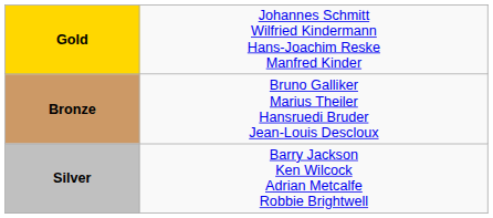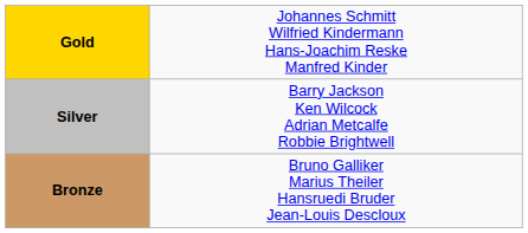rows swapped: Silver <-> Bronze
